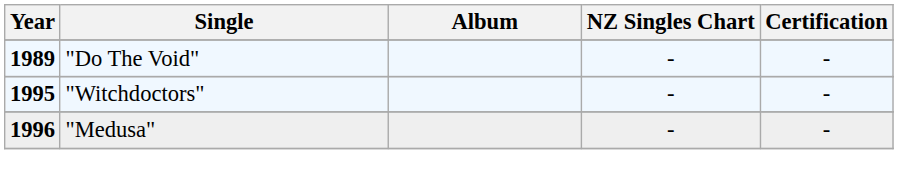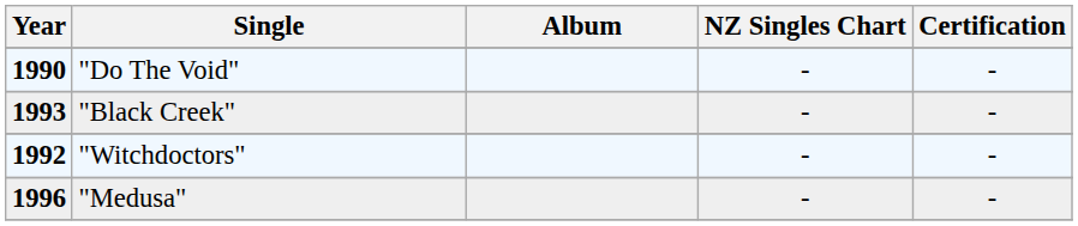"Do The Void" | Year: 1989 -> 1990
+ row: 1993 | "Black Creek" | - | -
"Witchdoctors" | Year: 1995 -> 1992
